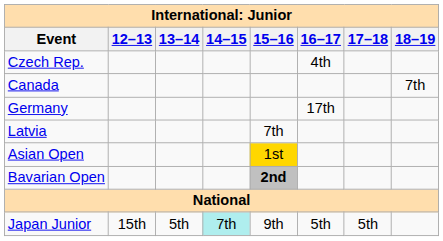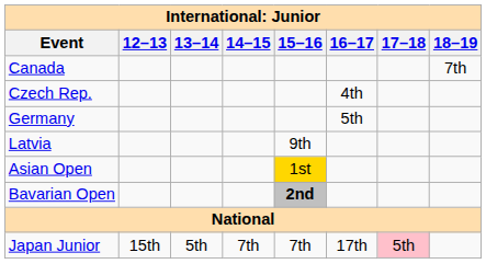rows swapped: Canada <-> Czech Rep.
Germany | 16–17: 17th -> 5th
Latvia | 15–16: 7th -> 9th
Japan Junior | 14–15: paleturquoise background -> no background
Japan Junior | 15–16: 9th -> 7th
Japan Junior | 16–17: 5th -> 17th
Japan Junior | 17–18: no background -> pink background
